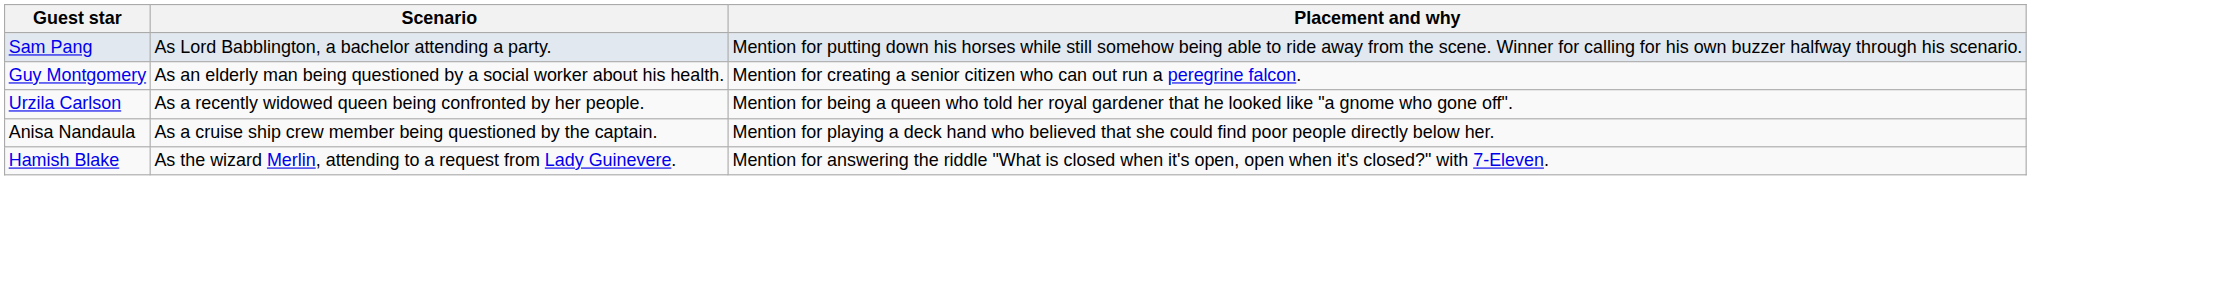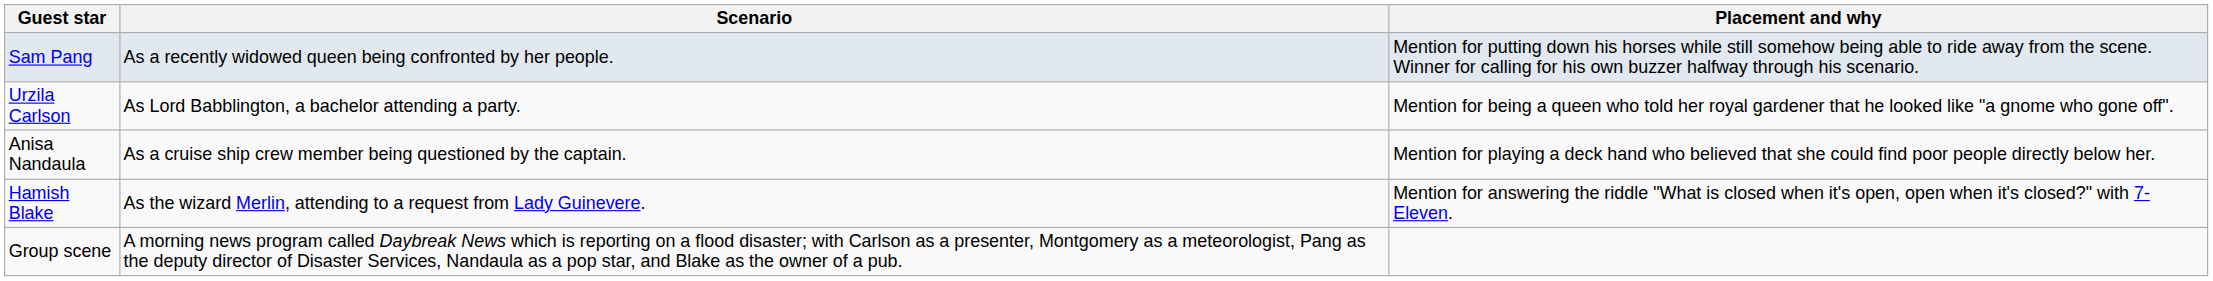Sam Pang | Scenario: As Lord Babblington, a bachelor attending a party. -> As a recently widowed queen being confronted by her people.
- row: Guy Montgomery | As an elderly man being questioned by a social worker about his health. | Mention for creating a senior citizen who can out run a peregrine falcon.
Urzila Carlson | Scenario: As a recently widowed queen being confronted by her people. -> As Lord Babblington, a bachelor attending a party.
+ row: Group scene | A morning news program called Daybreak News which is reporting on a flood disaster; with Carlson as a presenter, Montgomery as a meteorologist, Pang as the deputy director of Disaster Services, Nandaula as a pop star, and Blake as the owner of a pub.
